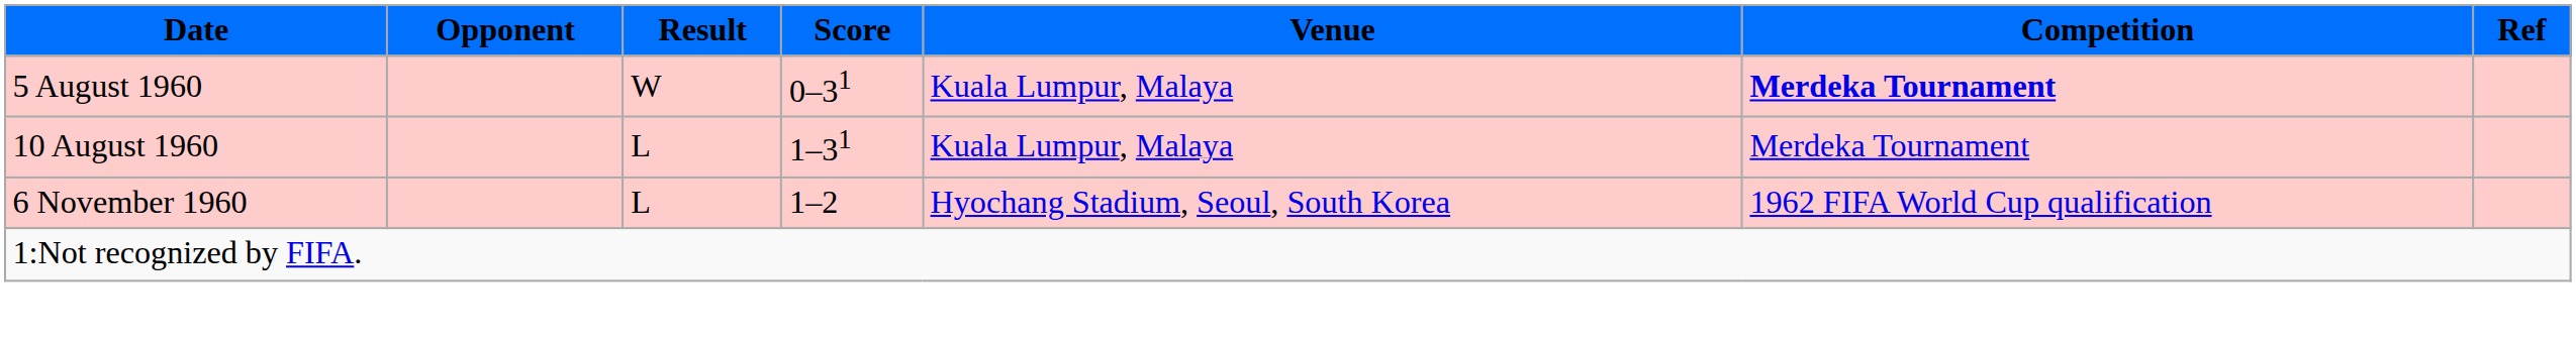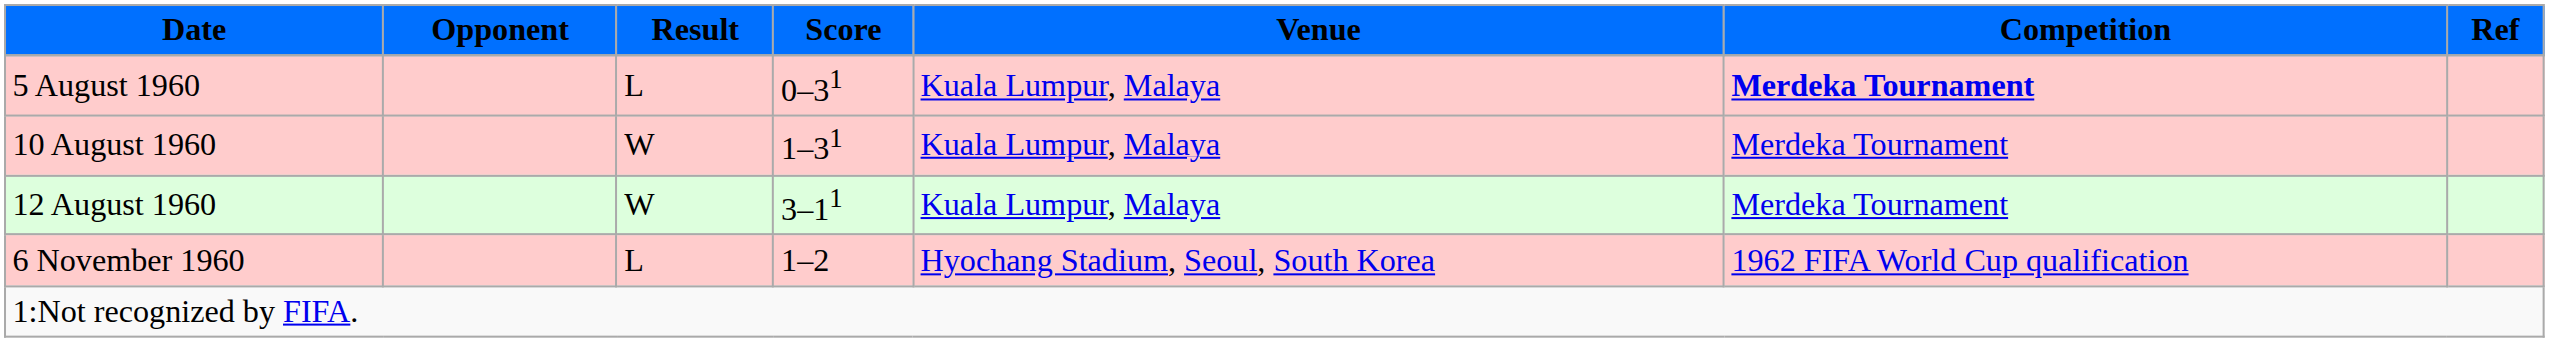5 August 1960 | Result: W -> L
10 August 1960 | Result: L -> W
+ row: 12 August 1960 | W | 3–11 | Kuala Lumpur, Malaya | Merdeka Tournament
